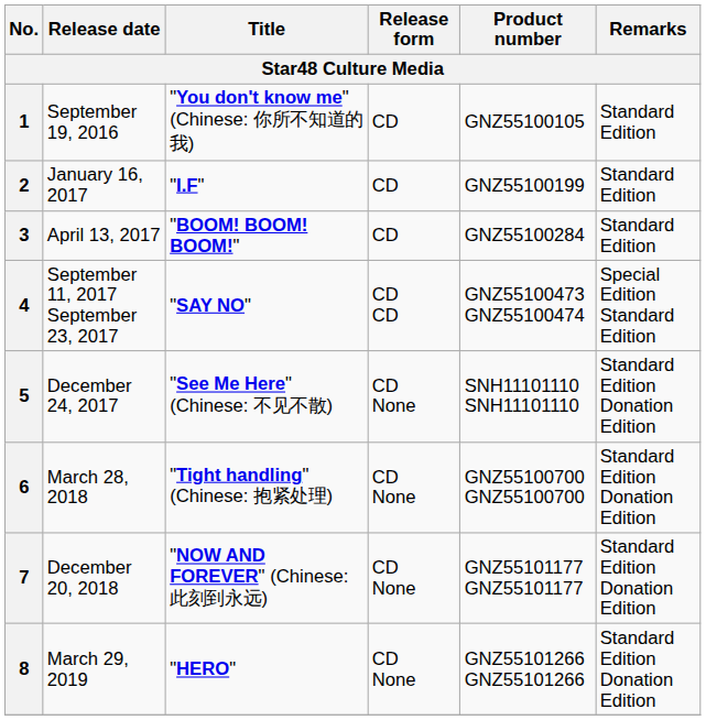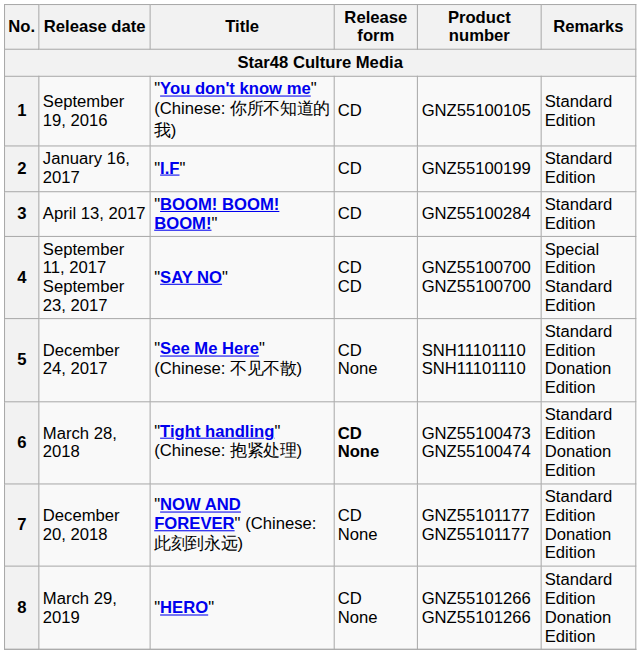4 | Product number: GNZ55100473 GNZ55100474 -> GNZ55100700 GNZ55100700
6 | Release form: normal -> bold
6 | Product number: GNZ55100700 GNZ55100700 -> GNZ55100473 GNZ55100474
